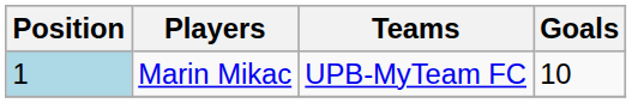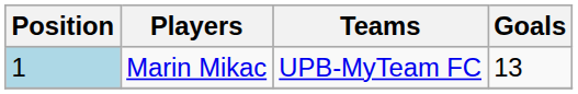Marin Mikac | Goals: 10 -> 13
